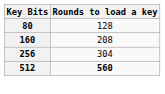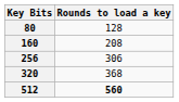256 | Rounds to load a key: 304 -> 306
+ row: 320 | 368
